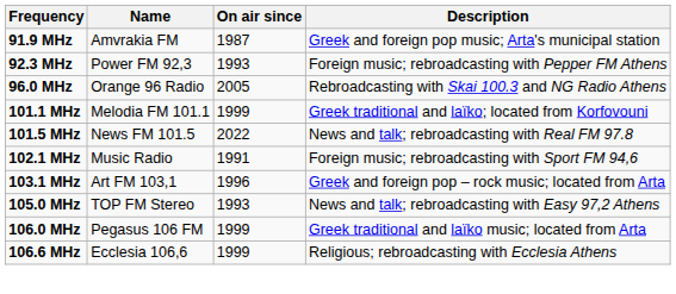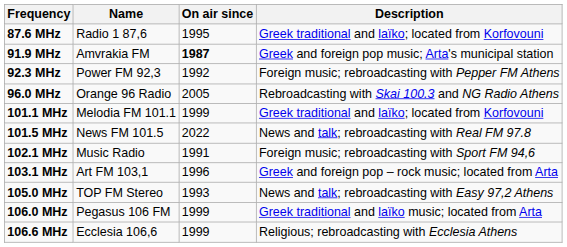+ row: 87.6 MHz | Radio 1 87,6 | 1995 | Greek traditional and laïko; located from Korfovouni
91.9 MHz | On air since: normal -> bold
92.3 MHz | On air since: 1993 -> 1992
